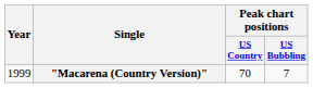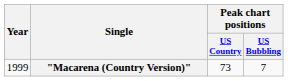"Macarena (Country Version)" | Peak chart positions / US Country: 70 -> 73
